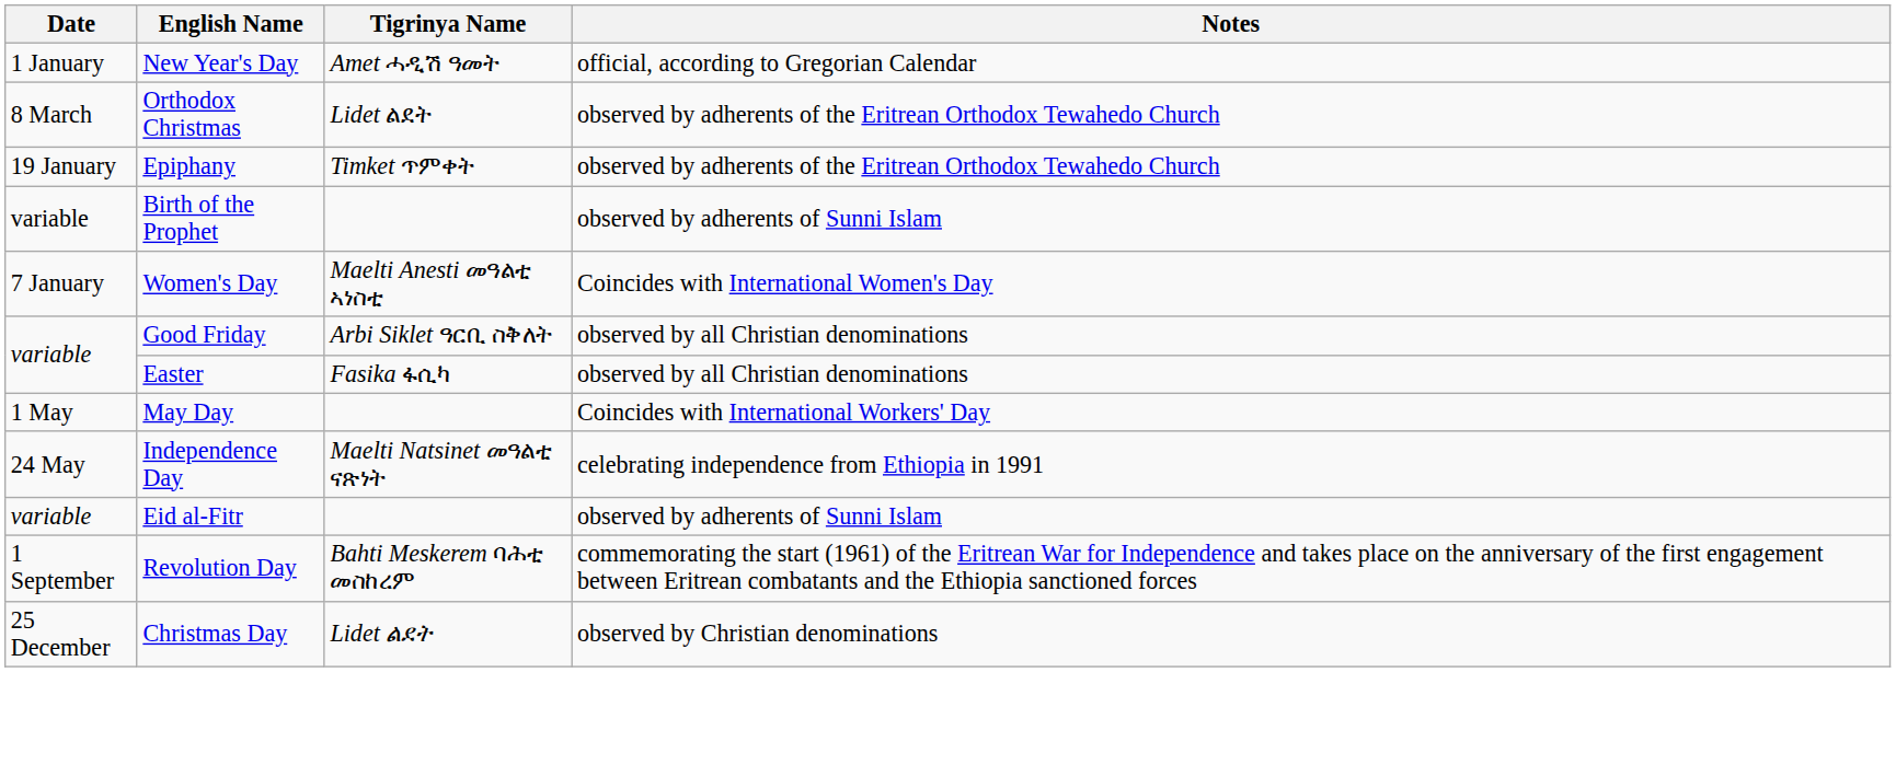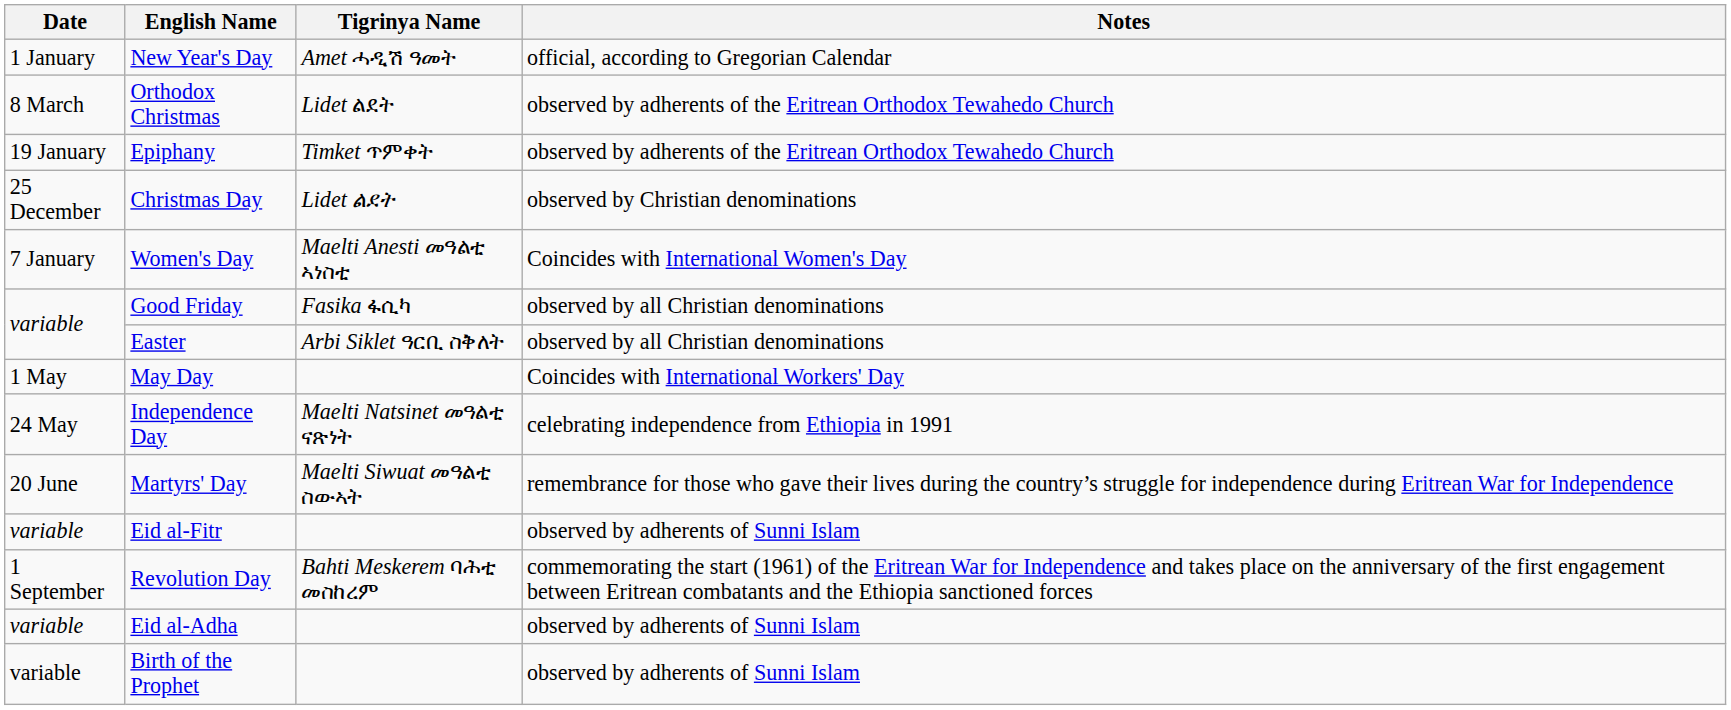rows swapped: Birth of the Prophet <-> Christmas Day
Good Friday | Tigrinya Name: Arbi Siklet ዓርቢ ስቅለት -> Fasika ፋሲካ
Easter | Tigrinya Name: Fasika ፋሲካ -> Arbi Siklet ዓርቢ ስቅለት
+ row: 20 June | Martyrs' Day | Maelti Siwuat መዓልቲ ስውኣት | remembrance for those who gave their lives during the country’s struggle for independence during Eritrean War for Independence
+ row: variable | Eid al-Adha | observed by adherents of Sunni Islam
